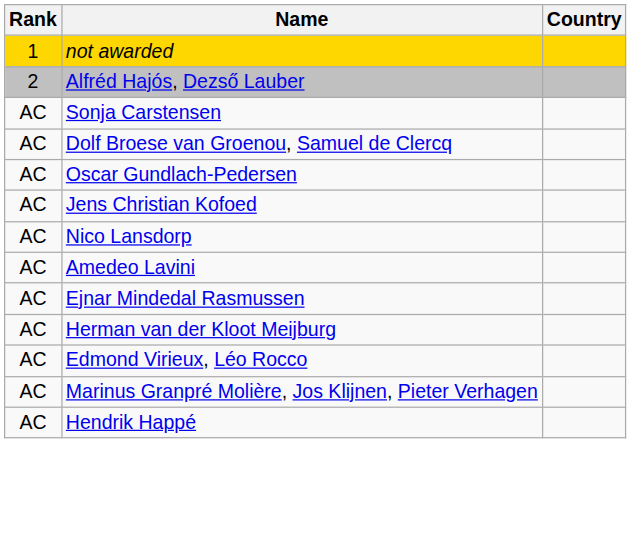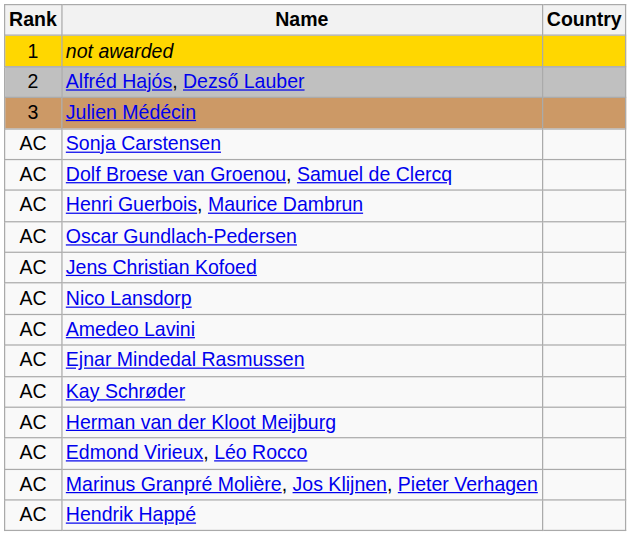+ row: 3 | Julien Médécin
+ row: AC | Henri Guerbois, Maurice Dambrun
+ row: AC | Kay Schrøder
